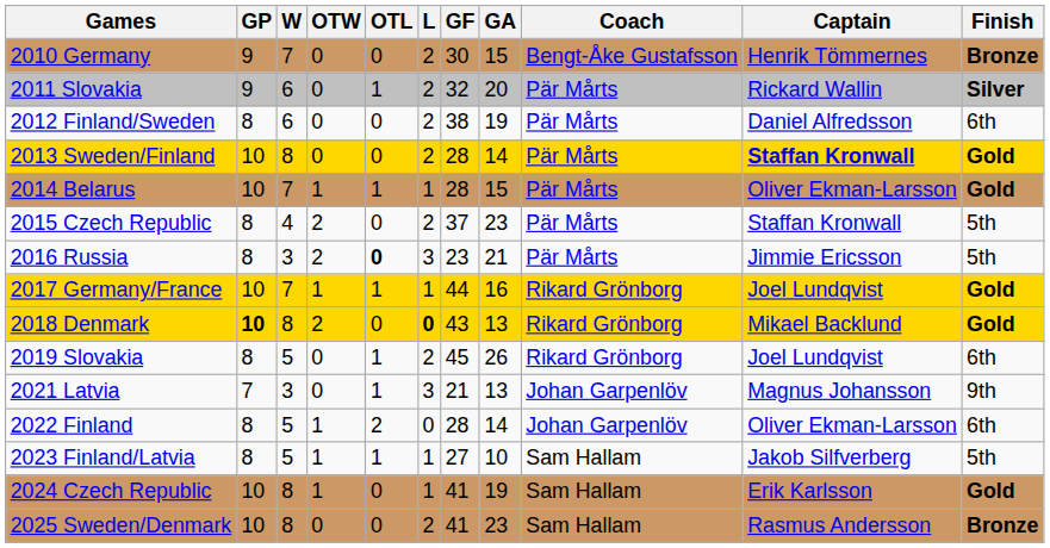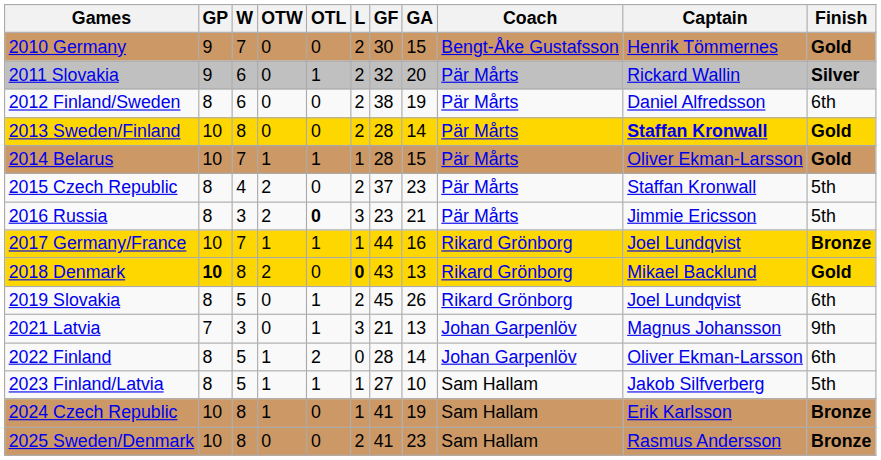2010 Germany | Finish: Bronze -> Gold
2017 Germany/France | Finish: Gold -> Bronze
2024 Czech Republic | Finish: Gold -> Bronze
